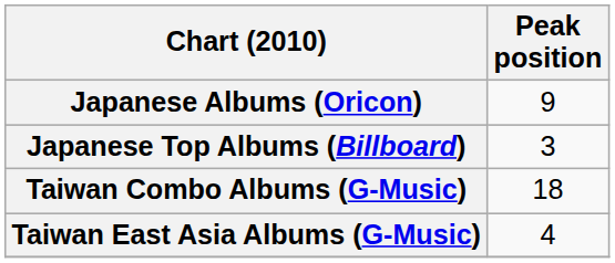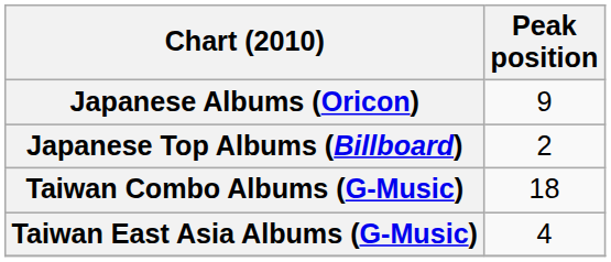Japanese Top Albums (Billboard) | Peak position: 3 -> 2
